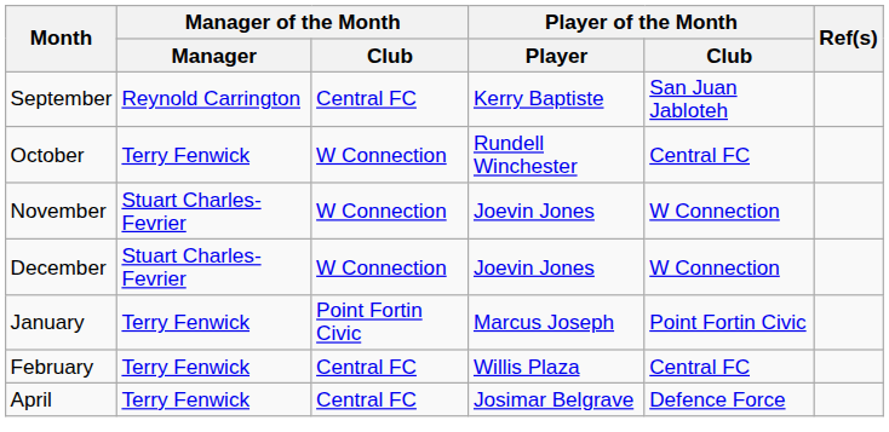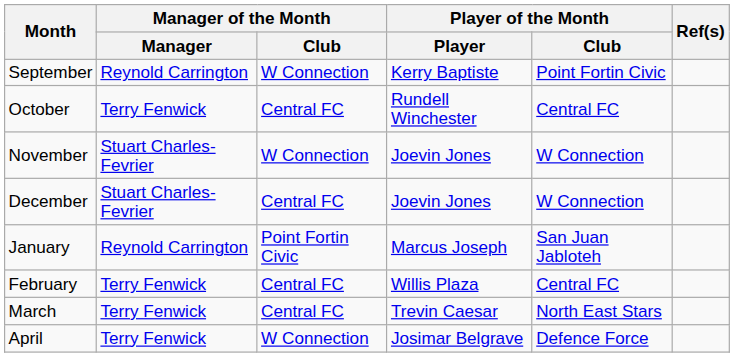September | Manager of the Month / Club: Central FC -> W Connection
September | Player of the Month / Club: San Juan Jabloteh -> Point Fortin Civic
October | Manager of the Month / Club: W Connection -> Central FC
December | Manager of the Month / Club: W Connection -> Central FC
January | Manager of the Month / Manager: Terry Fenwick -> Reynold Carrington
January | Player of the Month / Club: Point Fortin Civic -> San Juan Jabloteh
+ row: March | Terry Fenwick | Central FC | Trevin Caesar | North East Stars
April | Manager of the Month / Club: Central FC -> W Connection
